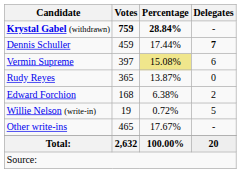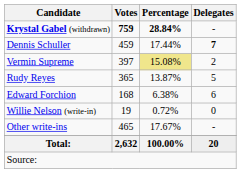Vermin Supreme | Delegates: 6 -> 2
Rudy Reyes | Delegates: 0 -> 5
Edward Forchion | Delegates: 2 -> 6
Willie Nelson (write-in) | Delegates: 5 -> 0
